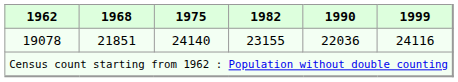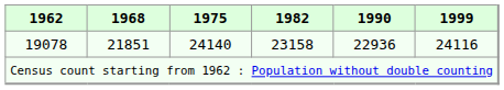19078 | 1982: 23155 -> 23158
19078 | 1990: 22036 -> 22936
